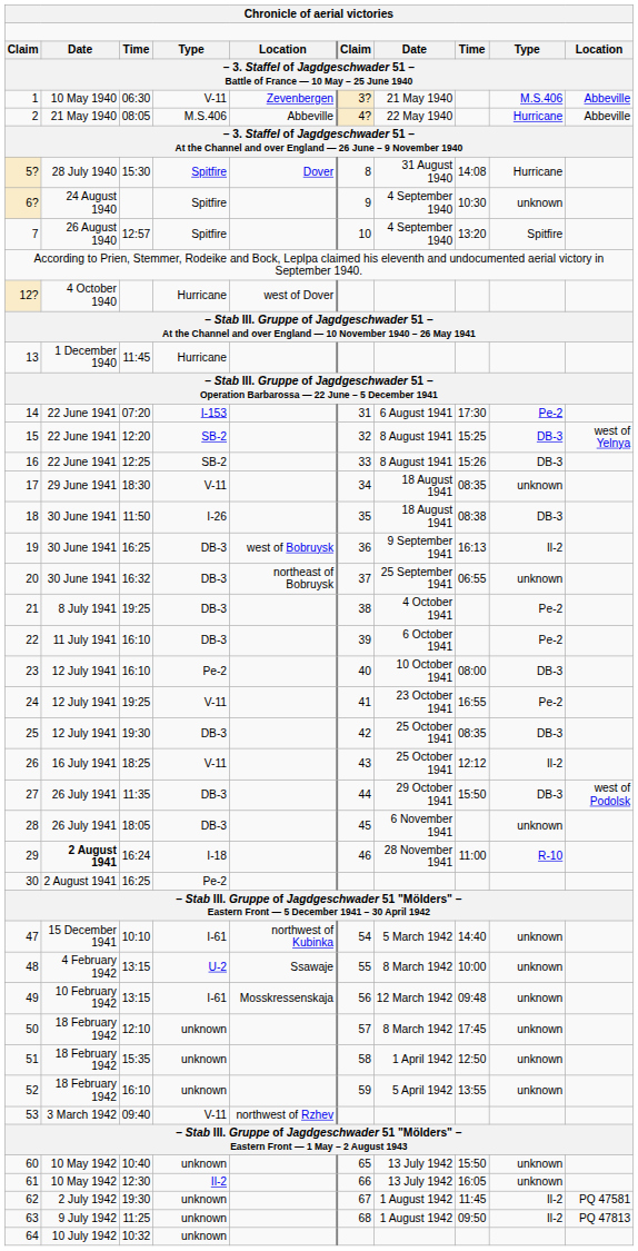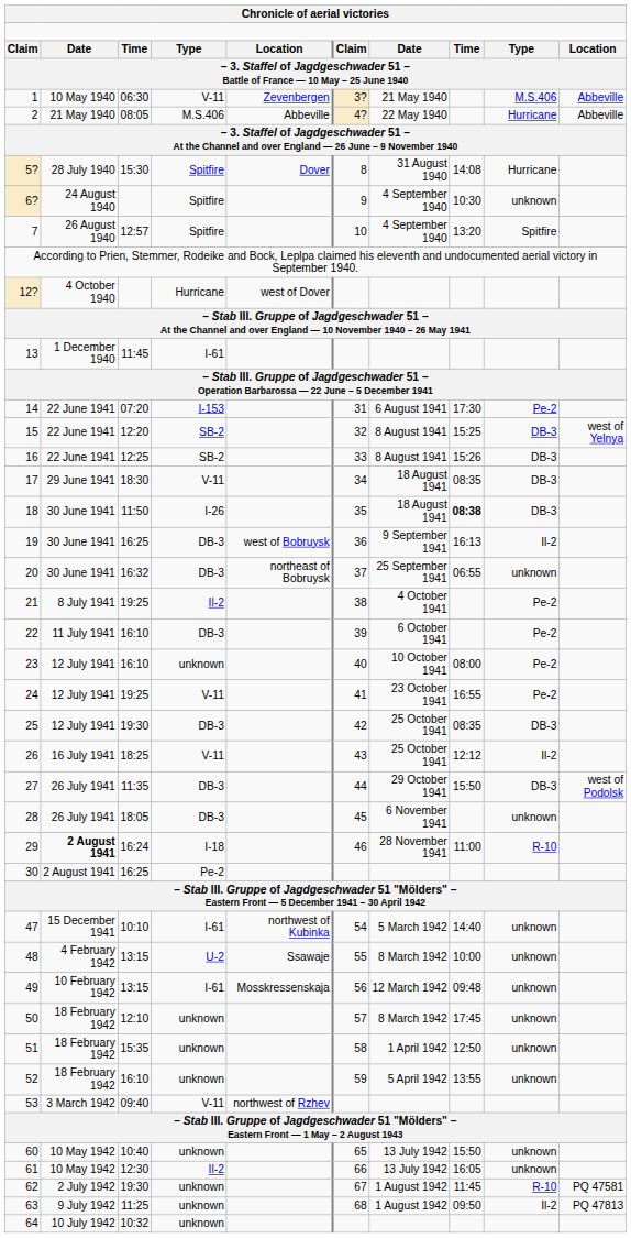13 | column 4: Hurricane -> I-61
17 | column 9: unknown -> DB-3
18 | column 8: normal -> bold
21 | column 4: DB-3 -> Il-2
23 | column 4: Pe-2 -> unknown
23 | column 9: DB-3 -> Pe-2
62 | column 9: Il-2 -> R-10
